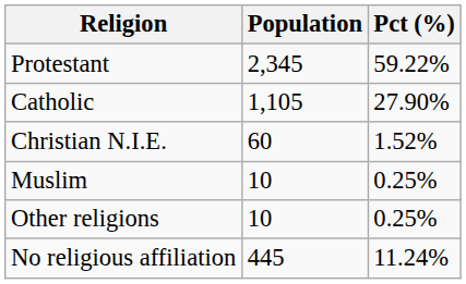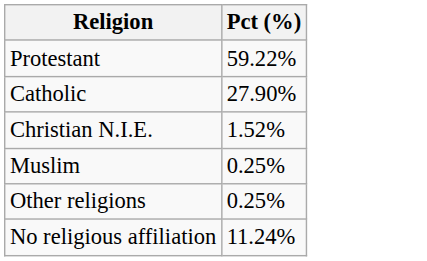- column: Population | 2,345 | 1,105 | 60 | 10 | 10 | 445
